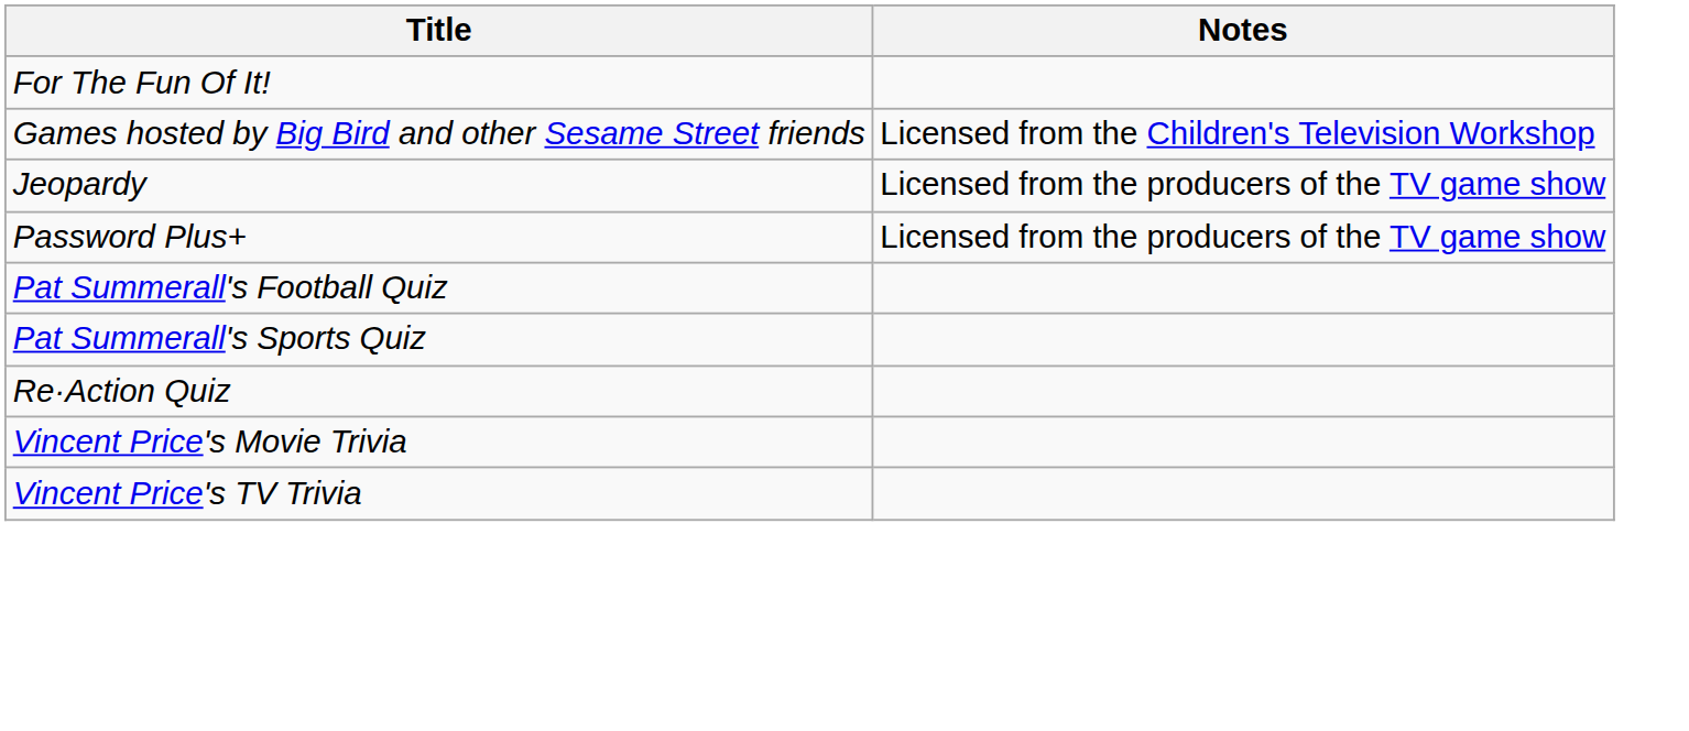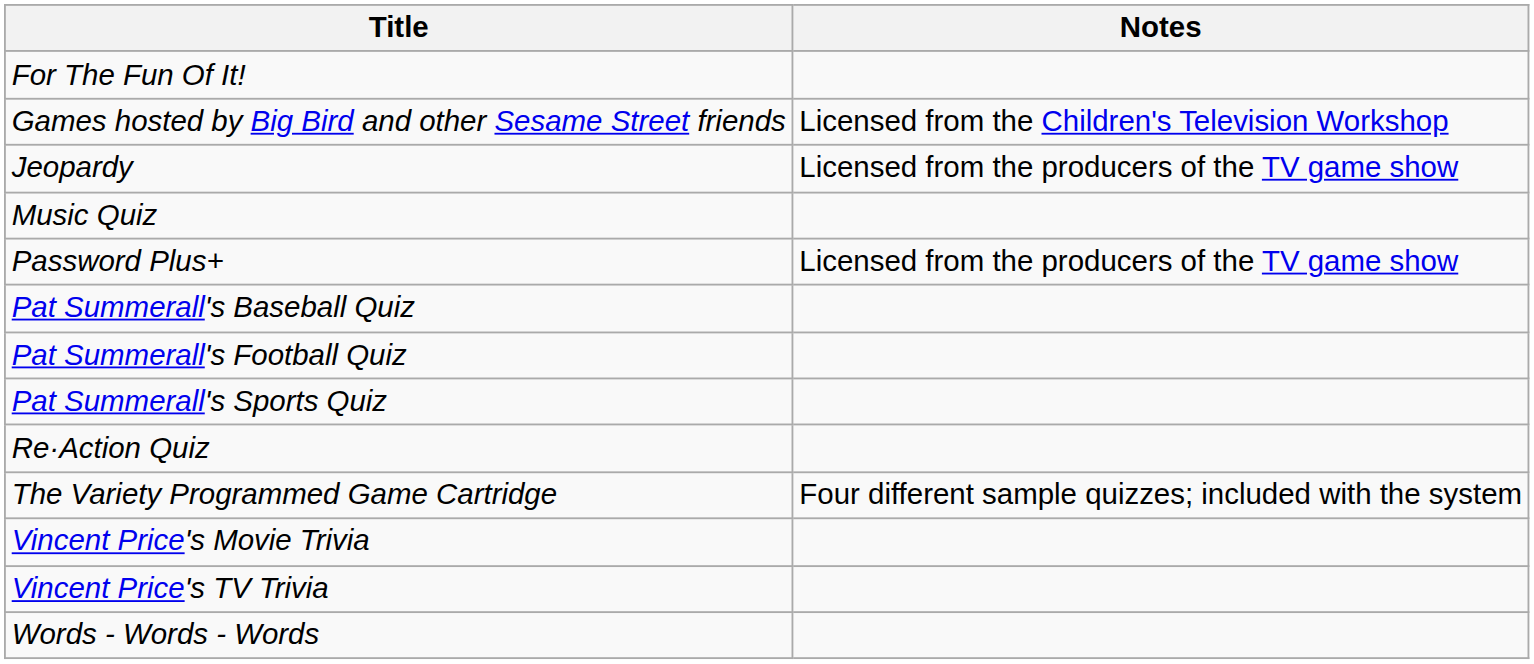+ row: Music Quiz
+ row: Pat Summerall's Baseball Quiz
+ row: The Variety Programmed Game Cartridge | Four different sample quizzes; included with the system
+ row: Words - Words - Words
